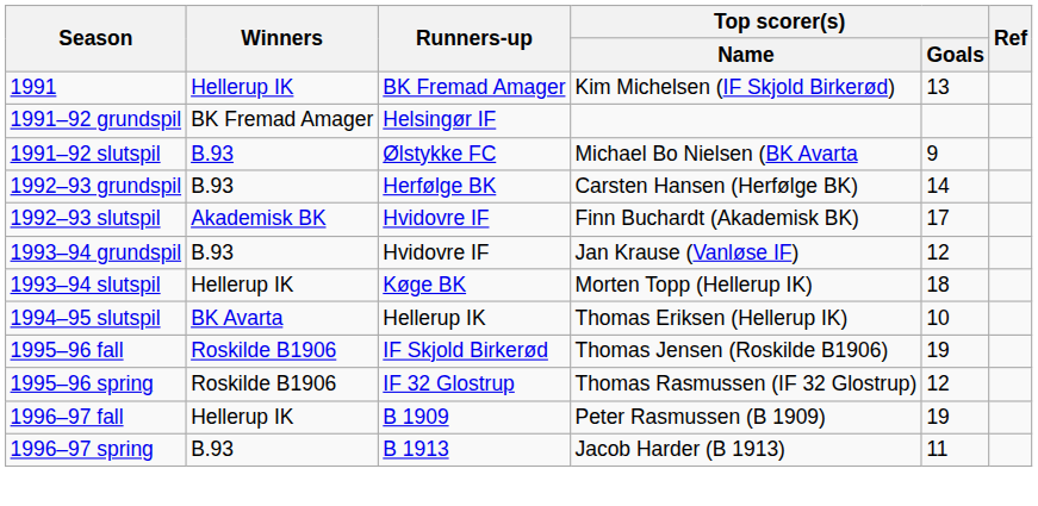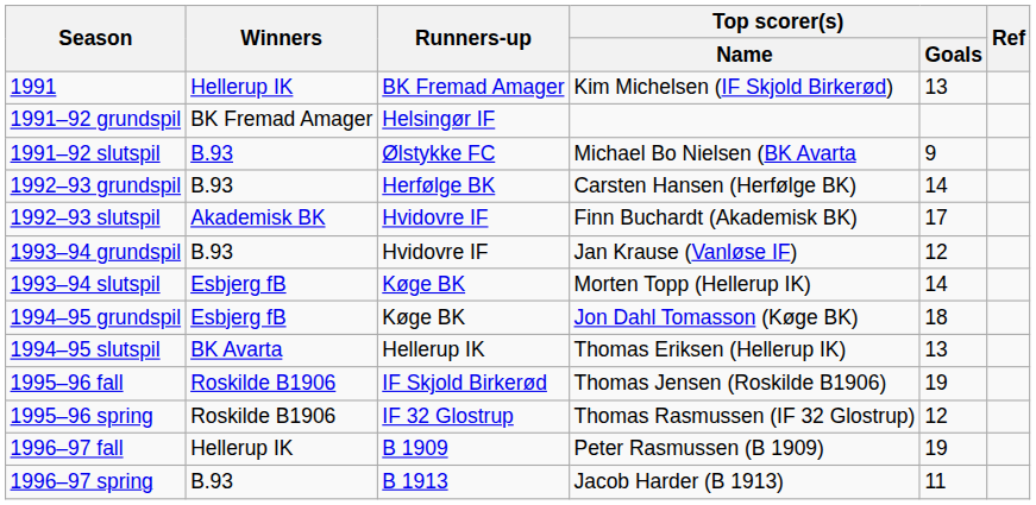1993–94 slutspil | Winners: Hellerup IK -> Esbjerg fB
1993–94 slutspil | Top scorer(s) / Goals: 18 -> 14
+ row: 1994–95 grundspil | Esbjerg fB | Køge BK | Jon Dahl Tomasson (Køge BK) | 18
1994–95 slutspil | Top scorer(s) / Goals: 10 -> 13
